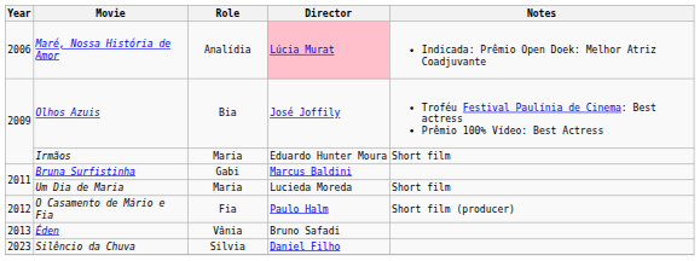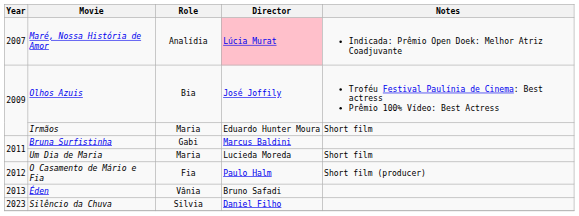Maré, Nossa História de Amor | Year: 2006 -> 2007
